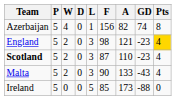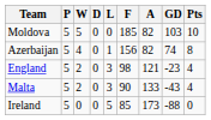+ row: Moldova | 5 | 5 | 0 | 0 | 185 | 82 | 103 | 10
England | Pts: gold background -> no background
- row: Scotland | 5 | 2 | 0 | 3 | 87 | 110 | -23 | 4
